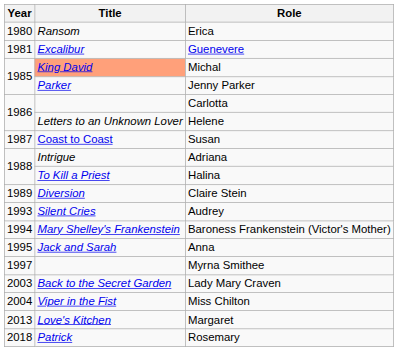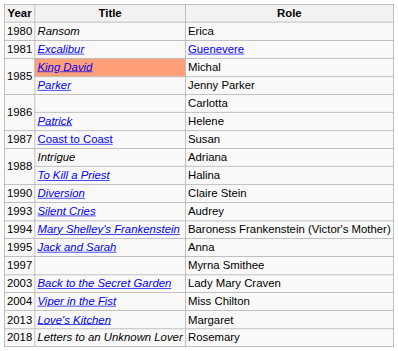Helene | Title: Letters to an Unknown Lover -> Patrick
Claire Stein | Year: 1989 -> 1990
Rosemary | Title: Patrick -> Letters to an Unknown Lover
